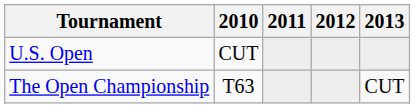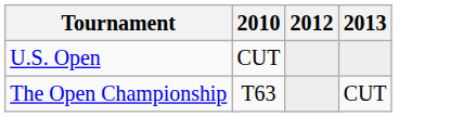- column: 2011
